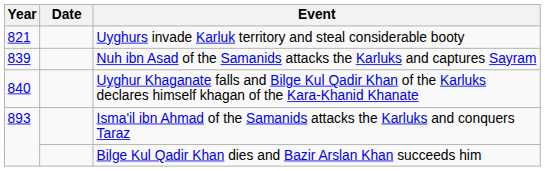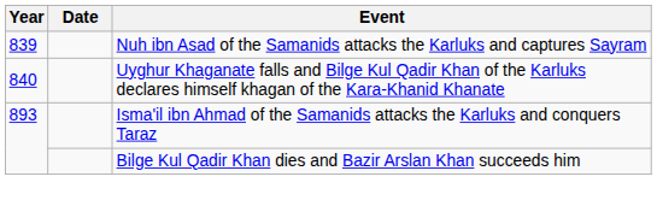- row: 821 | Uyghurs invade Karluk territory and steal considerable booty
